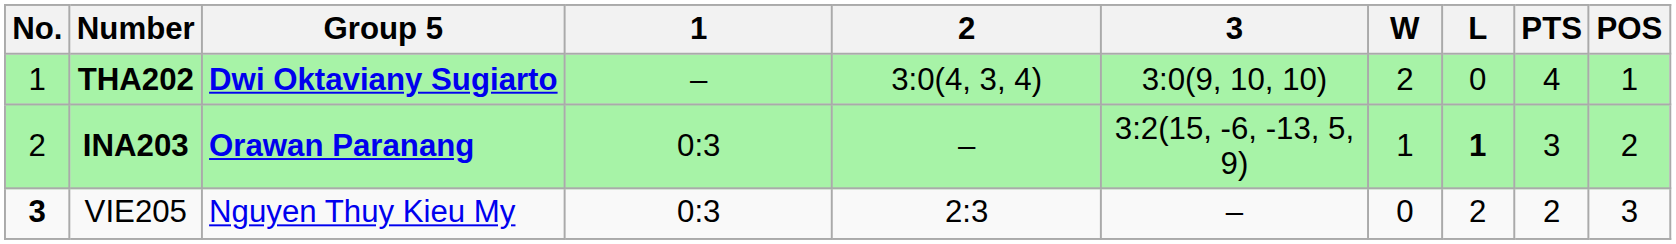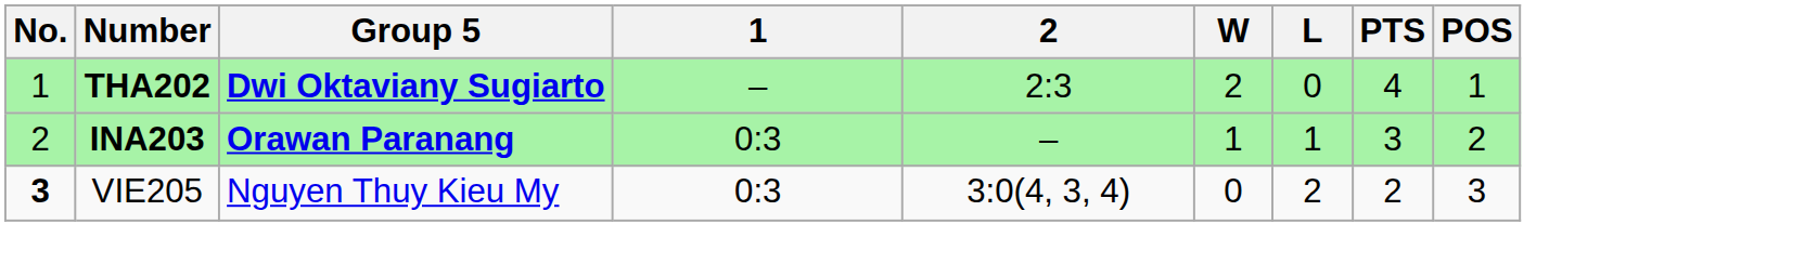- column: 3 | 3:0(9, 10, 10) | 3:2(15, -6, -13, 5, 9) | –
THA202 | 2: 3:0(4, 3, 4) -> 2:3
INA203 | L: bold -> normal
VIE205 | 2: 2:3 -> 3:0(4, 3, 4)
